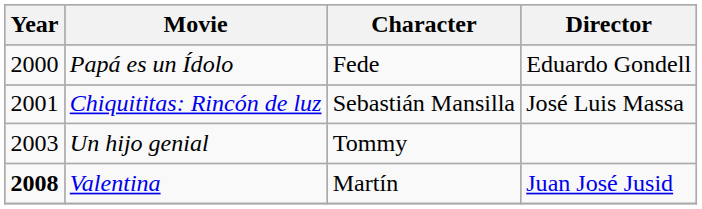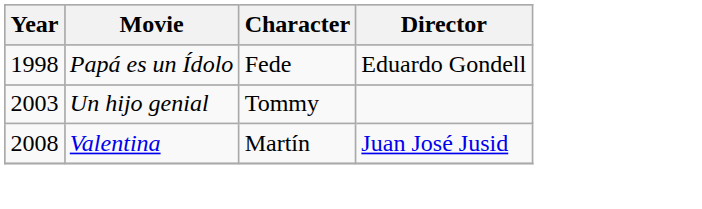Papá es un Ídolo | Year: 2000 -> 1998
- row: 2001 | Chiquititas: Rincón de luz | Sebastián Mansilla | José Luis Massa
Valentina | Year: bold -> normal
